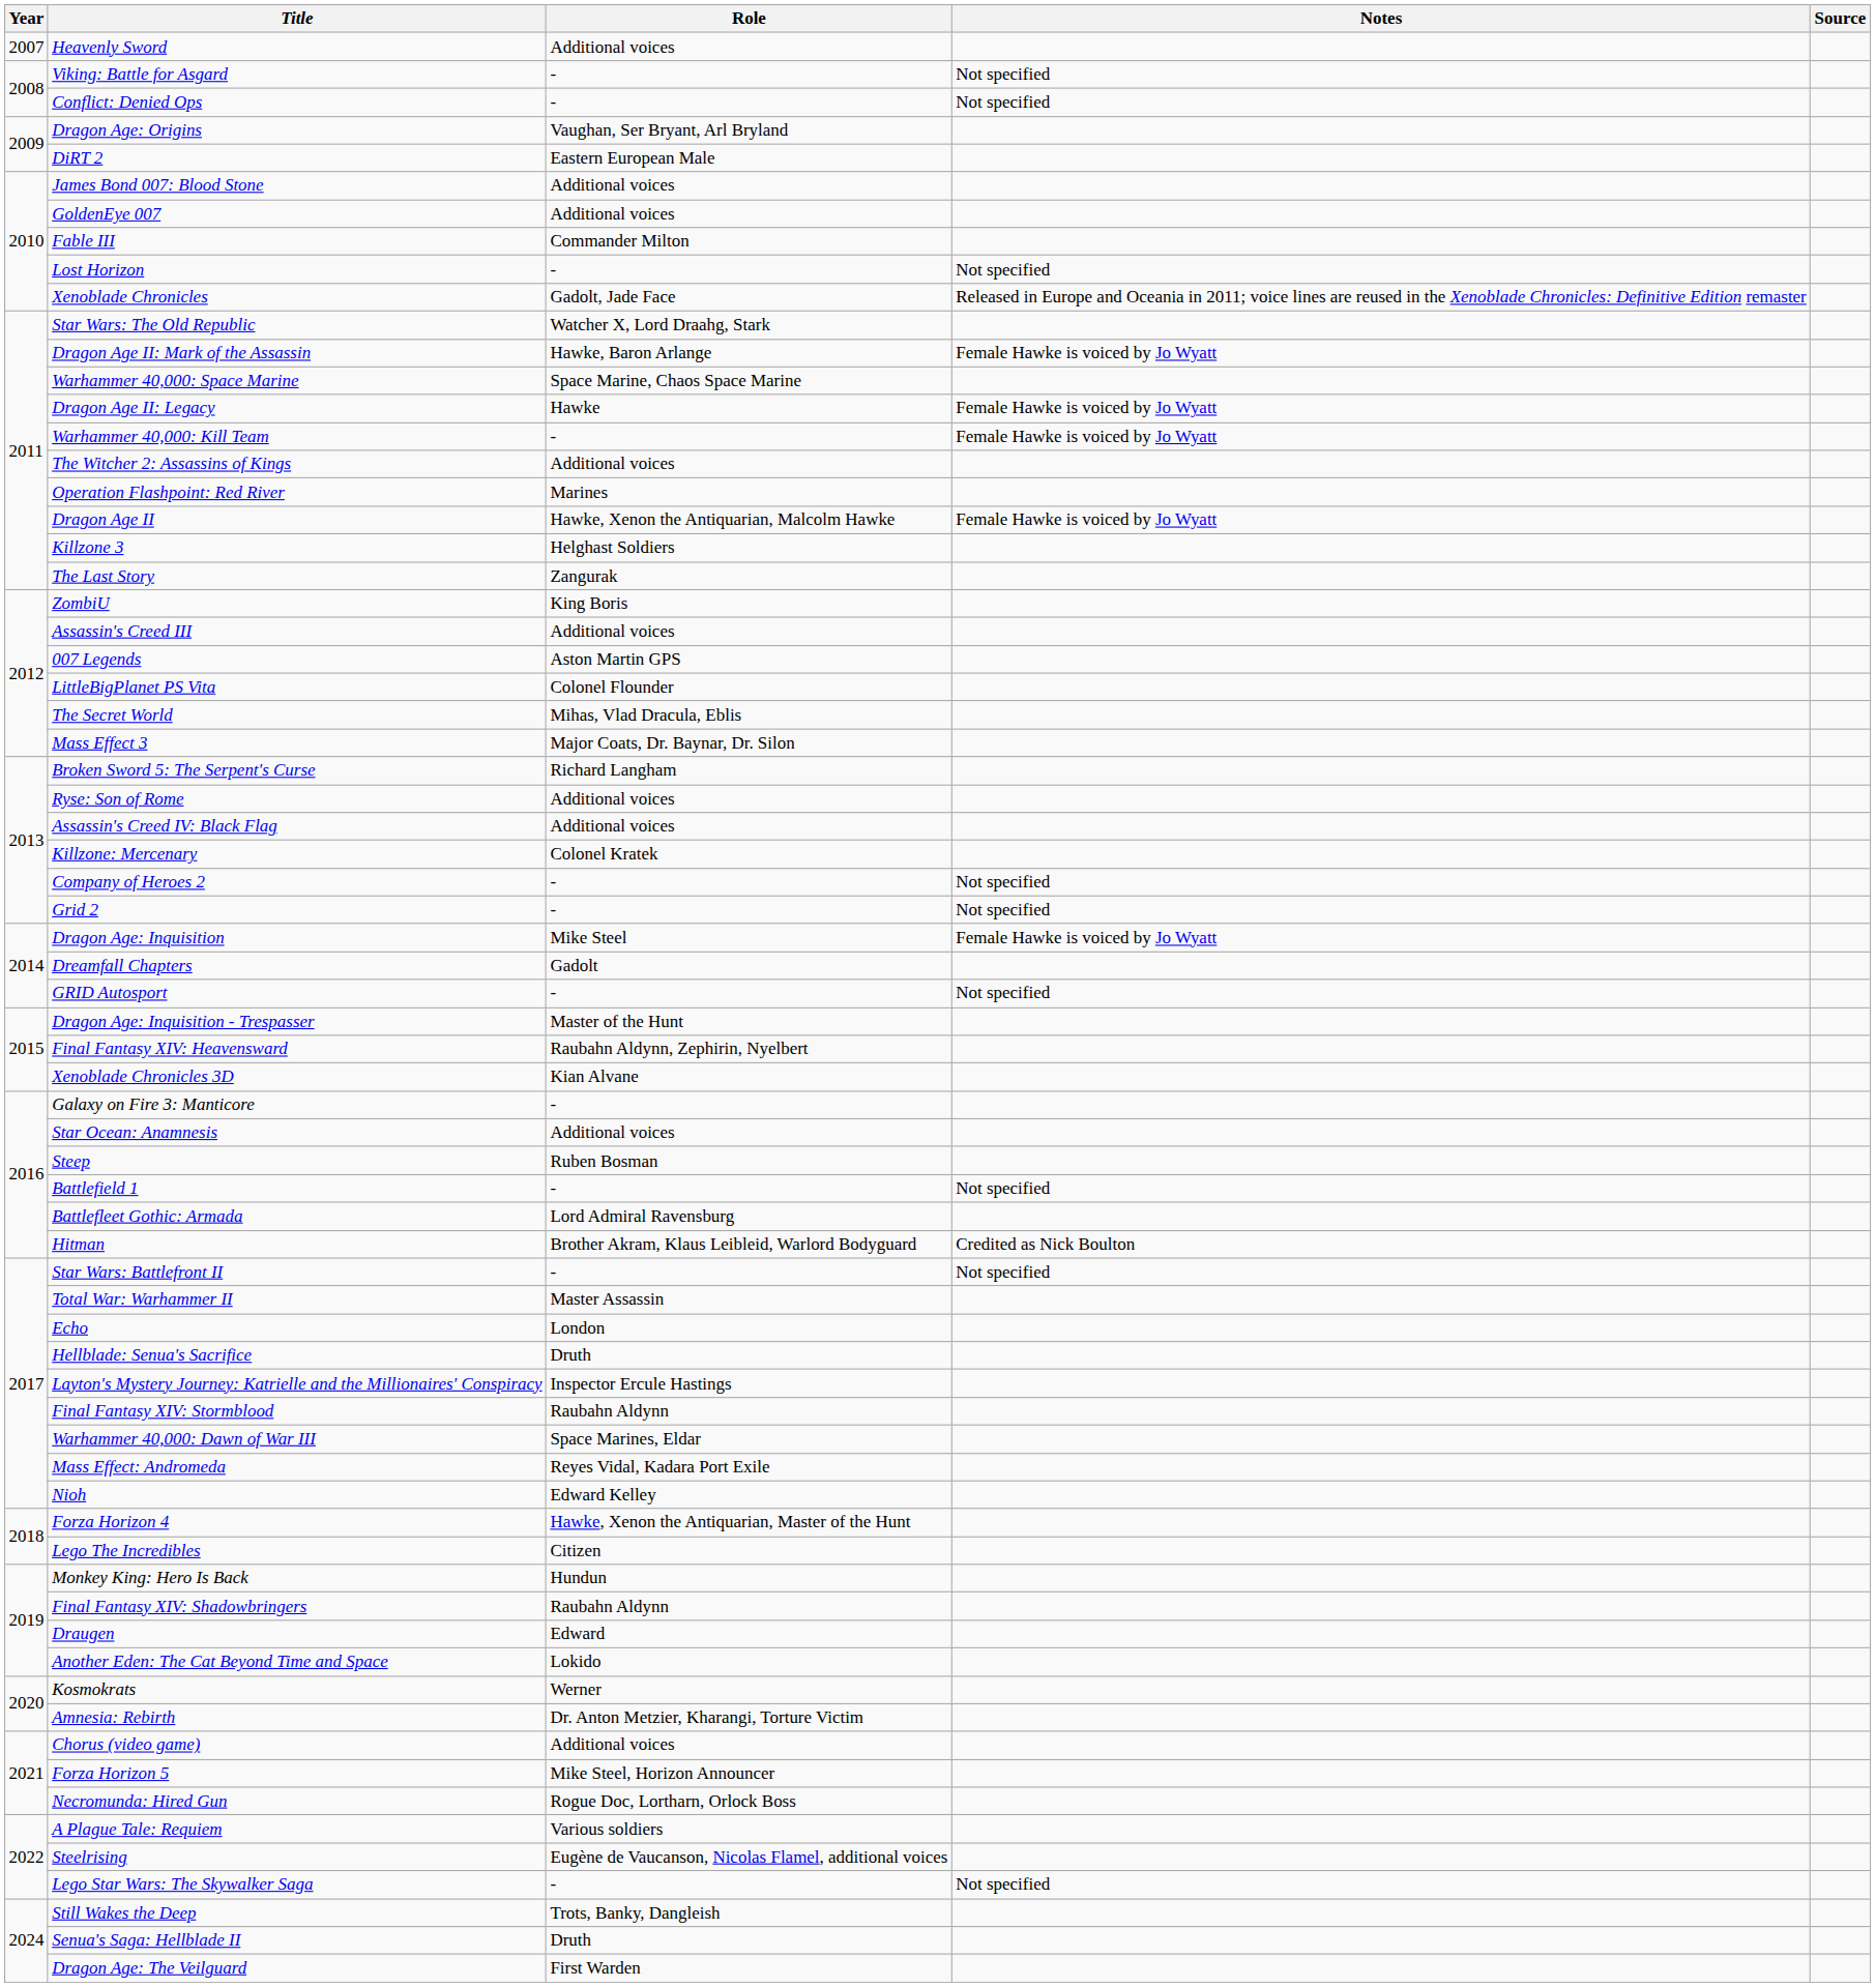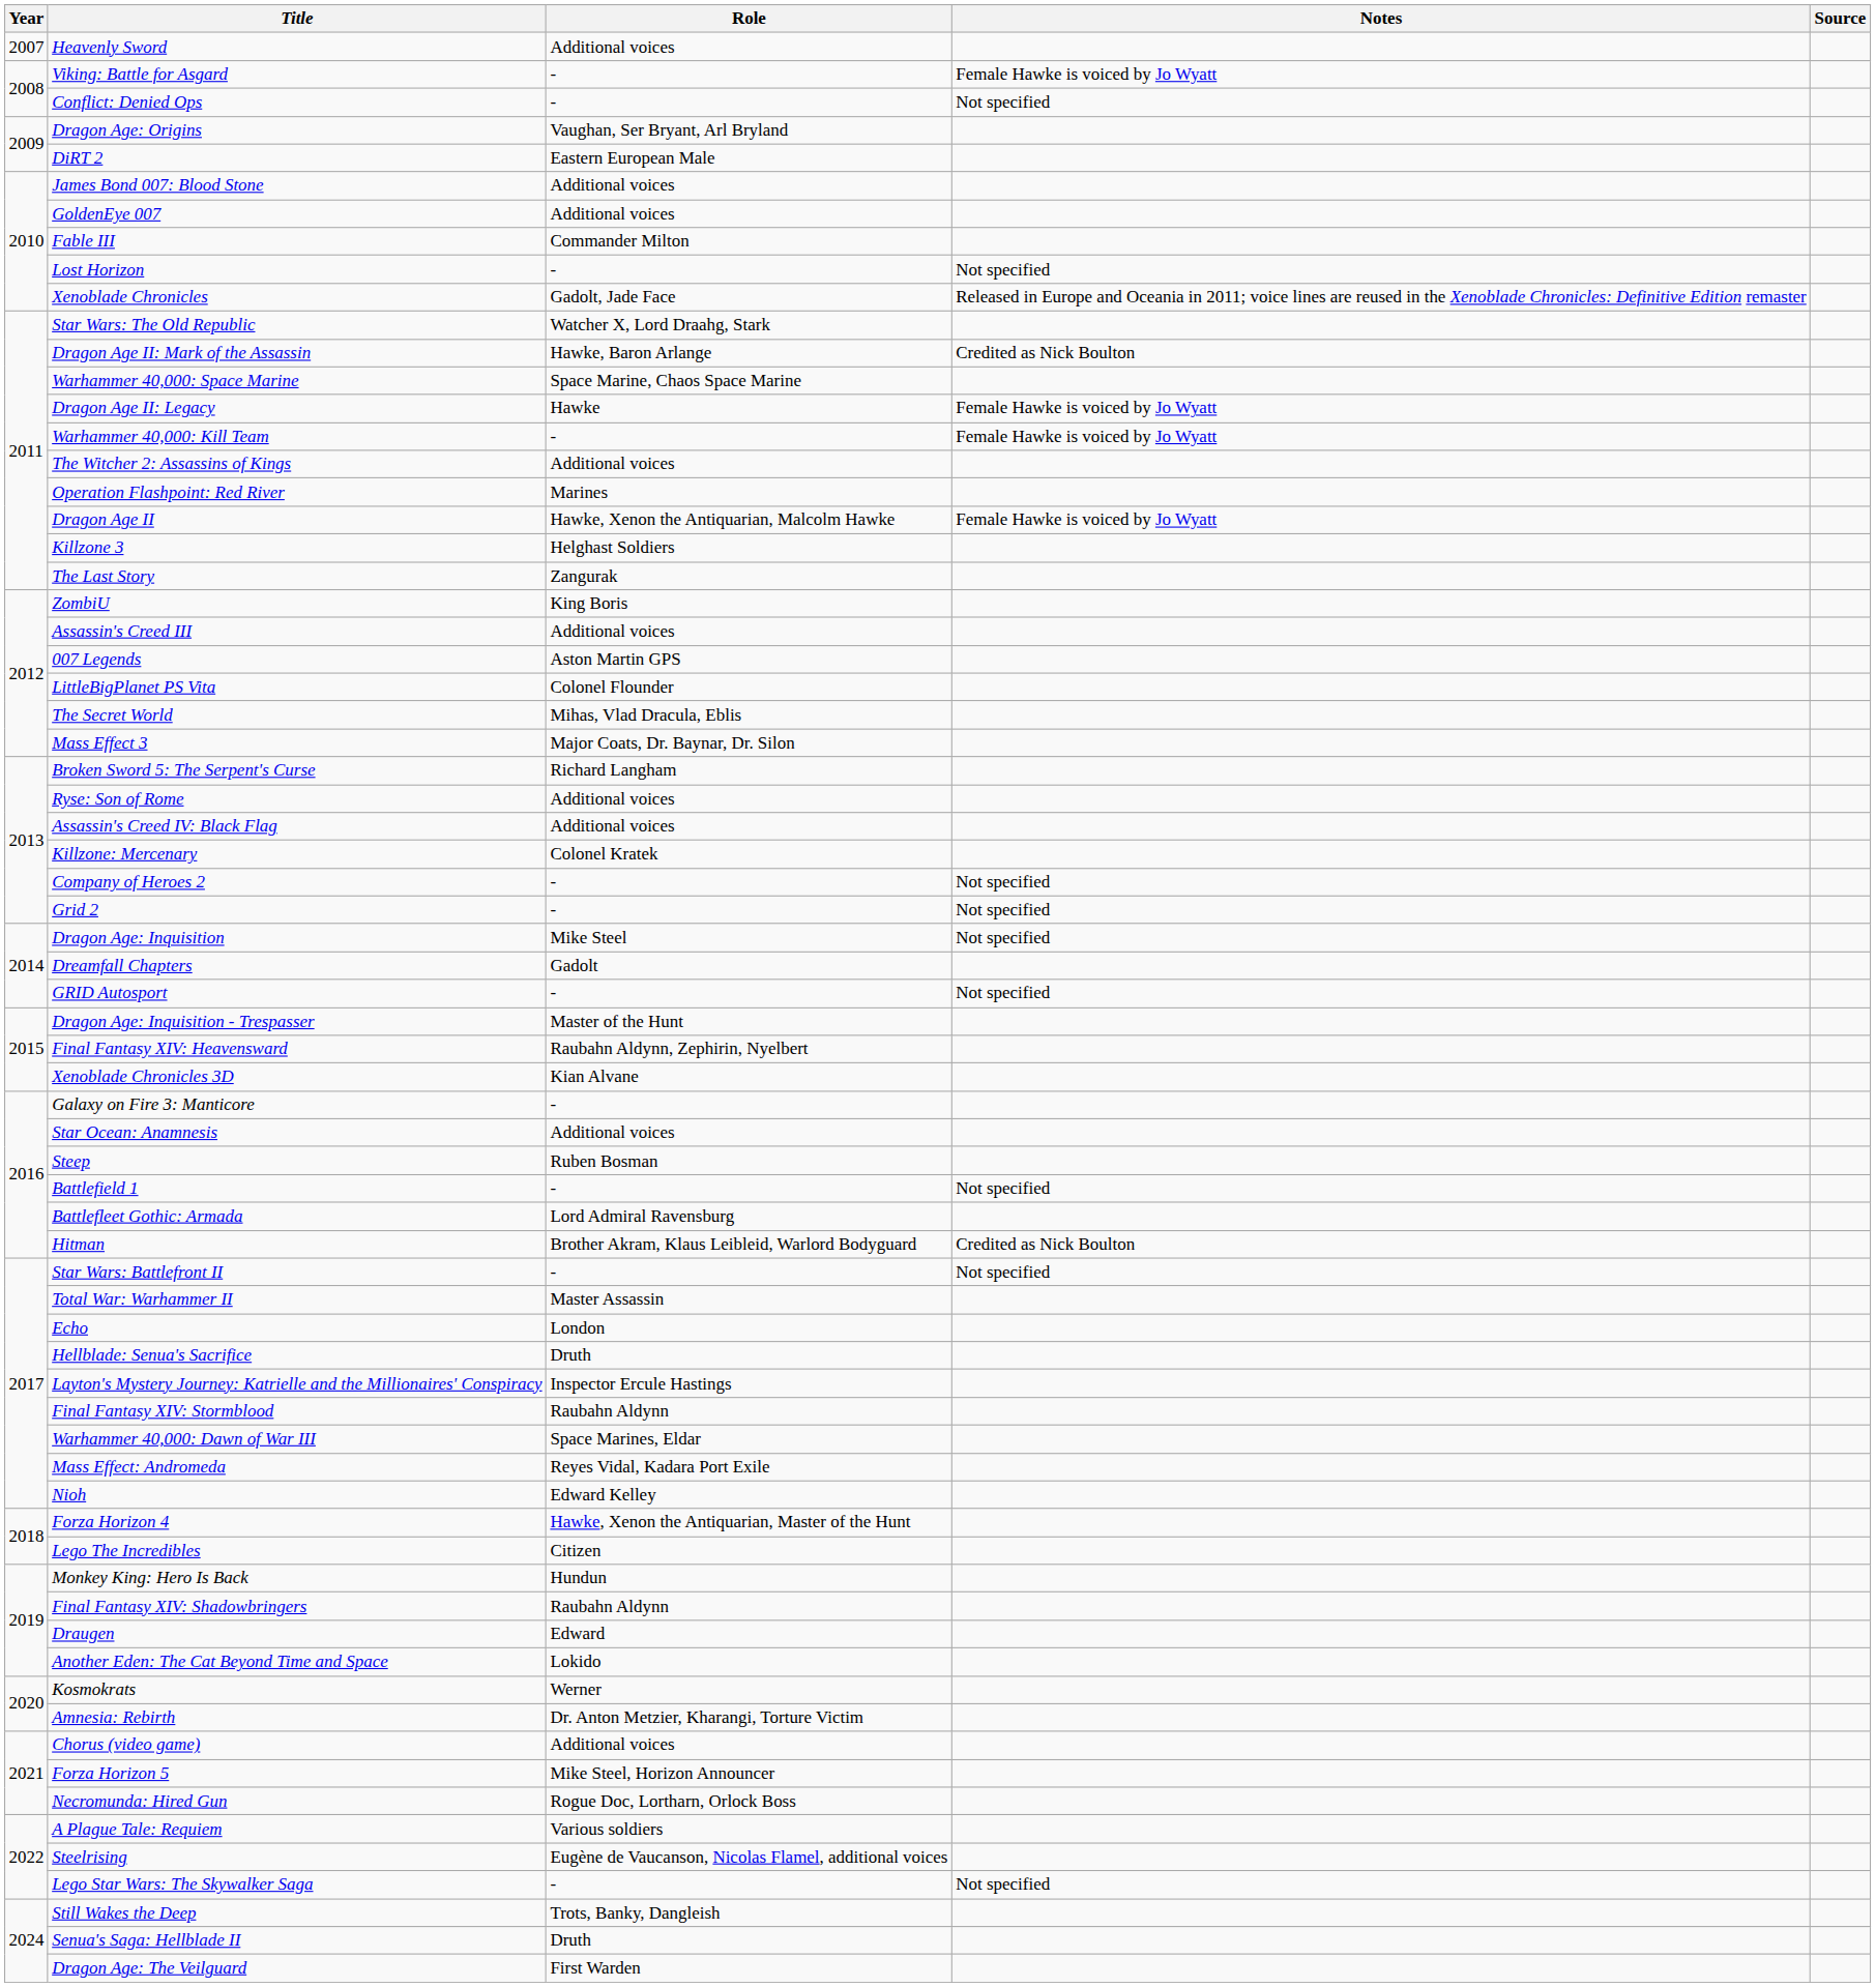Viking: Battle for Asgard | Notes: Not specified -> Female Hawke is voiced by Jo Wyatt
Dragon Age II: Mark of the Assassin | Notes: Female Hawke is voiced by Jo Wyatt -> Credited as Nick Boulton
Dragon Age: Inquisition | Notes: Female Hawke is voiced by Jo Wyatt -> Not specified
